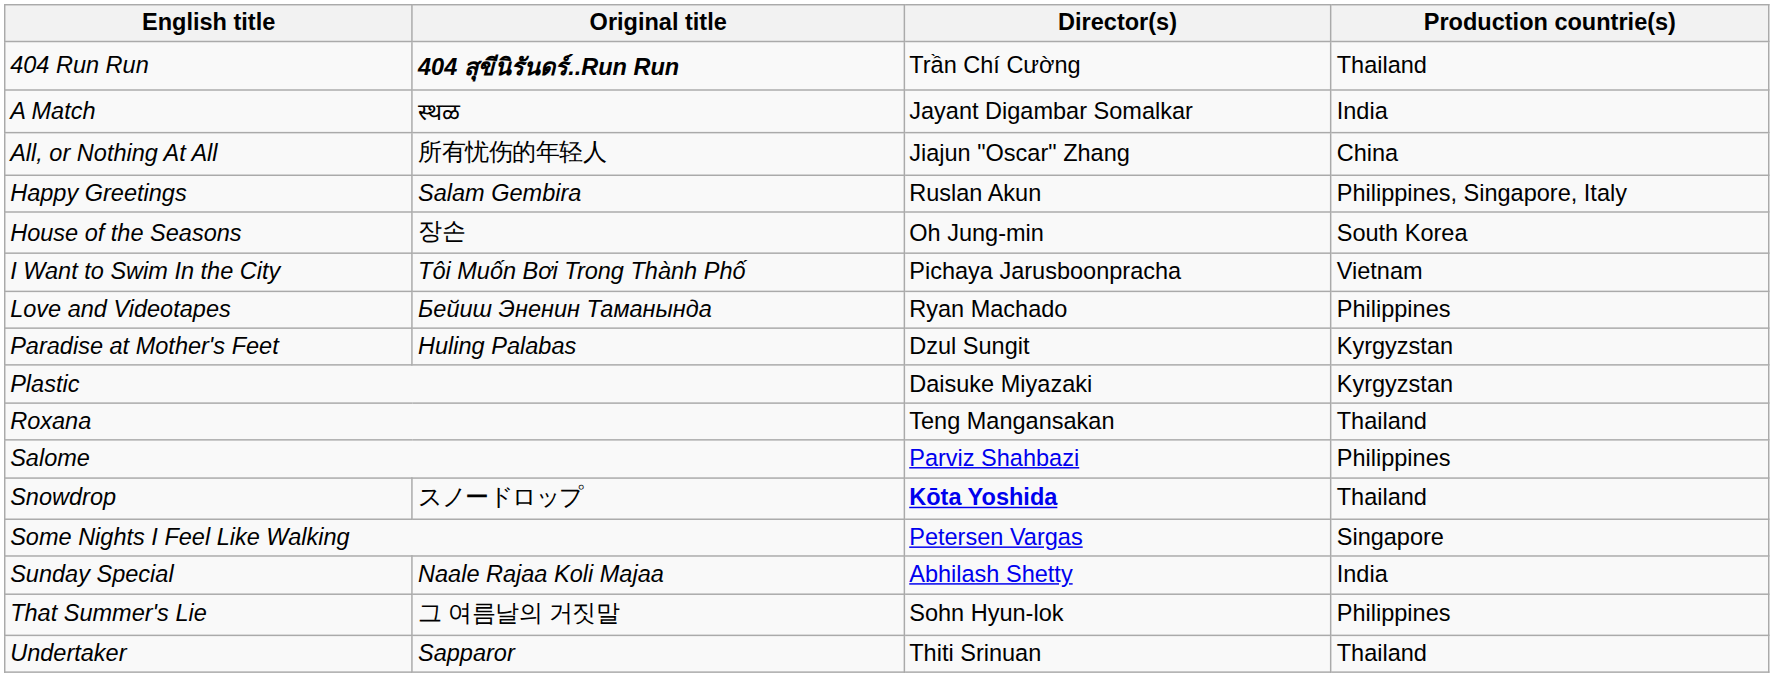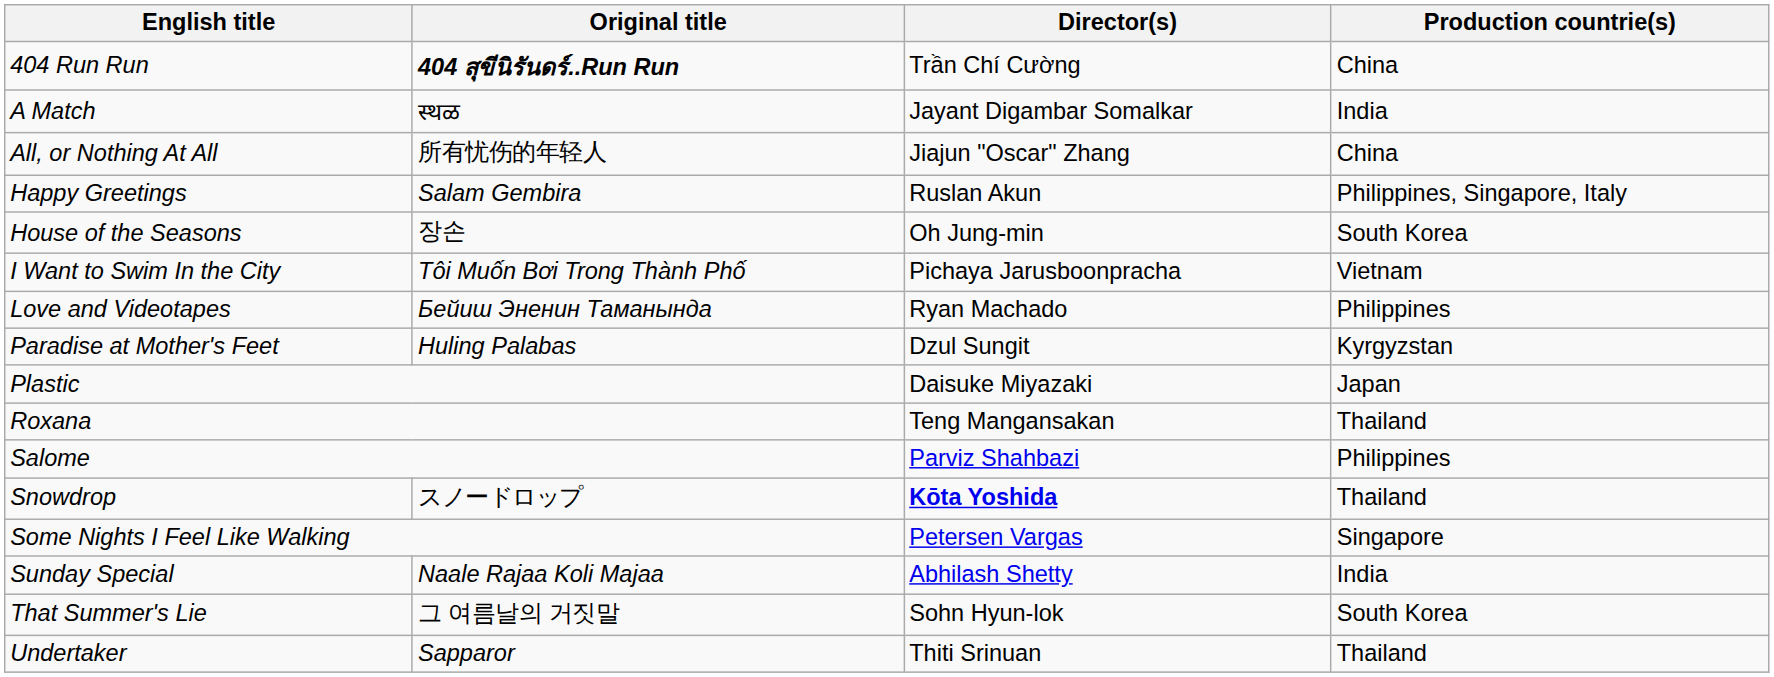404 Run Run | Production countrie(s): Thailand -> China
Plastic | Production countrie(s): Kyrgyzstan -> Japan
That Summer's Lie | Production countrie(s): Philippines -> South Korea
